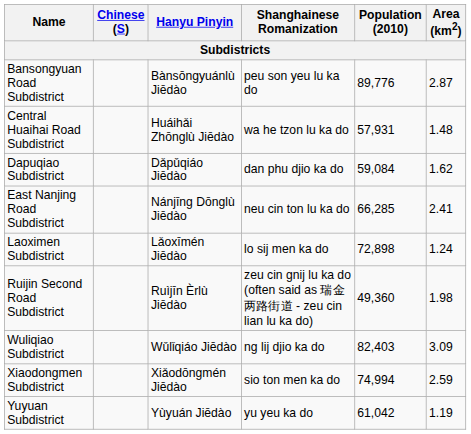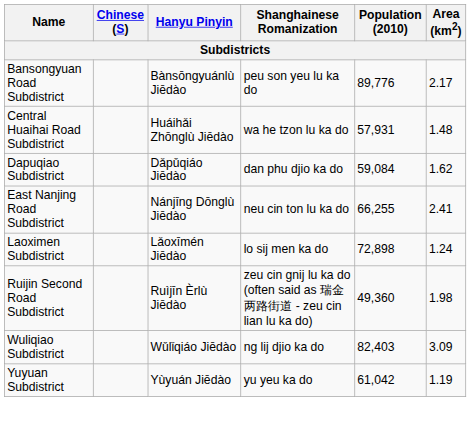Bansongyuan Road Subdistrict | Area (km2): 2.87 -> 2.17
East Nanjing Road Subdistrict | Population (2010): 66,285 -> 66,255
- row: Xiaodongmen Subdistrict | Xiǎodōngmén Jiēdào | sio ton men ka do | 74,994 | 2.59
